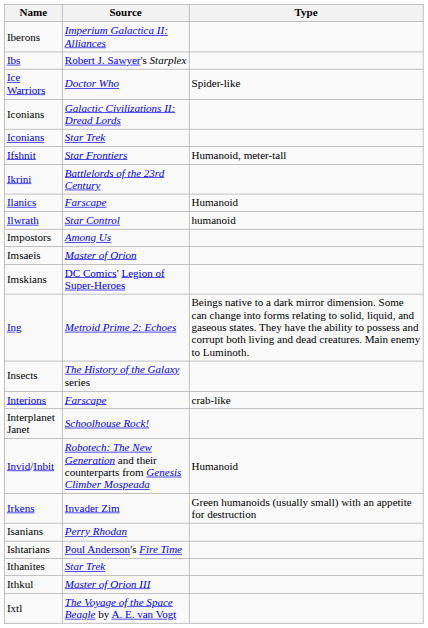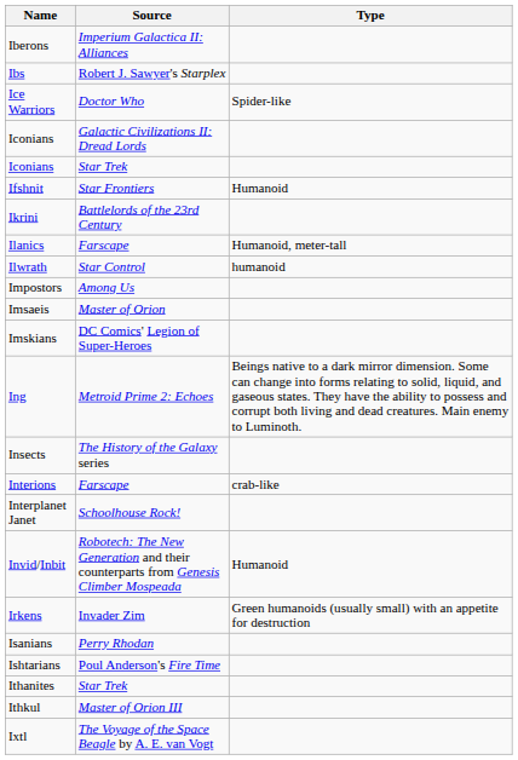Ifshnit | Type: Humanoid, meter-tall -> Humanoid
Ilanics | Type: Humanoid -> Humanoid, meter-tall
